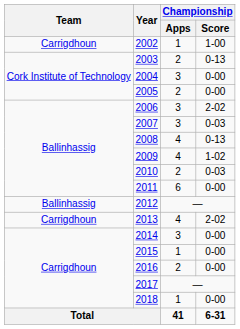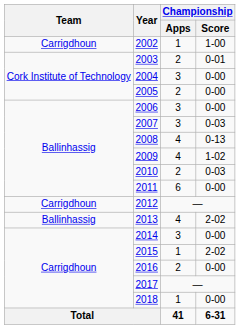2003 | Championship / Score: 0-13 -> 0-01
2006 | Championship / Score: 2-02 -> 0-00
2012 | Team: Ballinhassig -> Carrigdhoun
2013 | Team: Carrigdhoun -> Ballinhassig
2015 | Championship / Score: 0-00 -> 2-02
